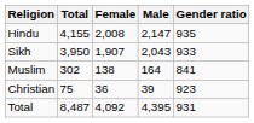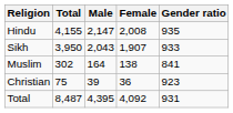columns swapped: Female <-> Male
